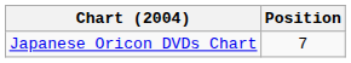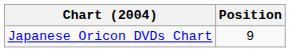Japanese Oricon DVDs Chart | Position: 7 -> 9
